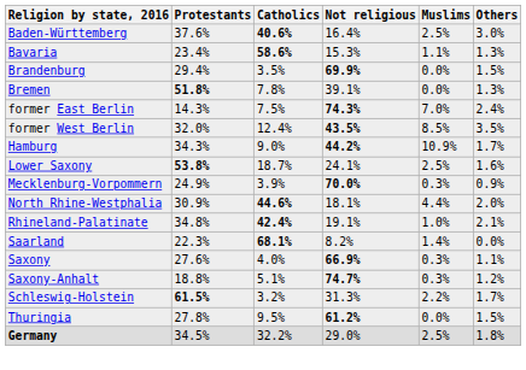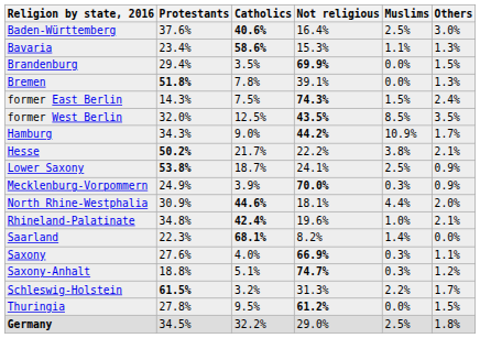former East Berlin | Muslims: 7.0% -> 1.5%
former West Berlin | Catholics: 12.4% -> 12.5%
+ row: Hesse | 50.2% | 21.7% | 22.2% | 3.8% | 2.1%
Lower Saxony | Others: 1.6% -> 0.9%
Rhineland-Palatinate | Not religious: 19.1% -> 19.6%
